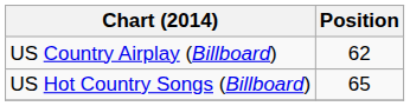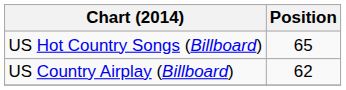rows swapped: US Country Airplay (Billboard) <-> US Hot Country Songs (Billboard)
